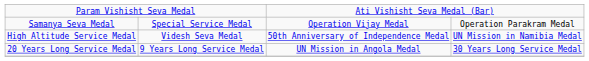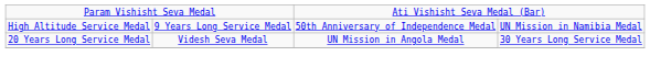- row: Samanya Seva Medal | Special Service Medal | Operation Vijay Medal | Operation Parakram Medal
High Altitude Service Medal | column 2: Videsh Seva Medal -> 9 Years Long Service Medal
20 Years Long Service Medal | column 2: 9 Years Long Service Medal -> Videsh Seva Medal
